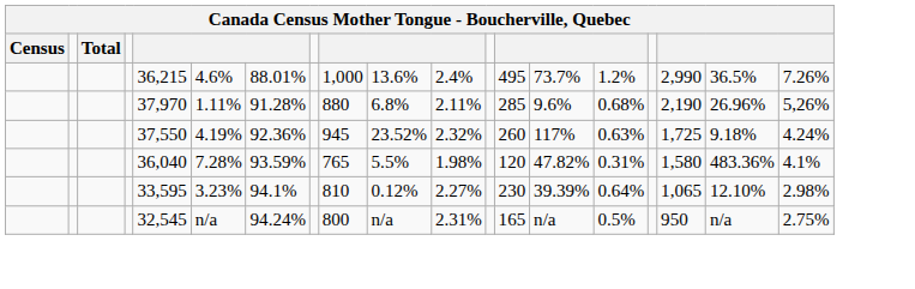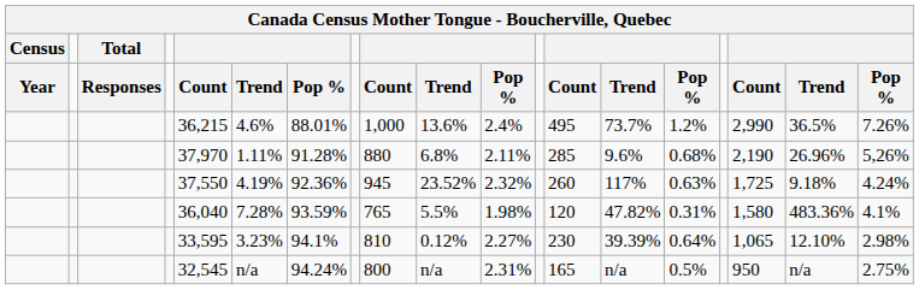+ row: Year | Responses | Count | Trend | Pop % | Count | Trend | Pop % | Count | Trend | Pop % | Count | Trend | Pop %
